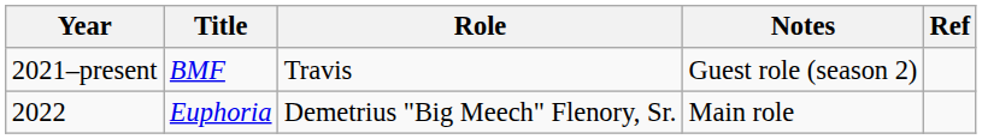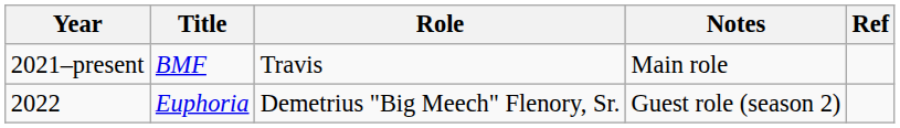2021–present | Notes: Guest role (season 2) -> Main role
2022 | Notes: Main role -> Guest role (season 2)
